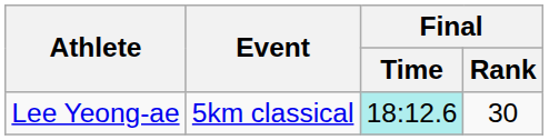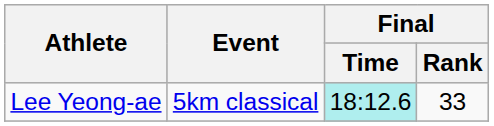Lee Yeong-ae | Final / Rank: 30 -> 33
